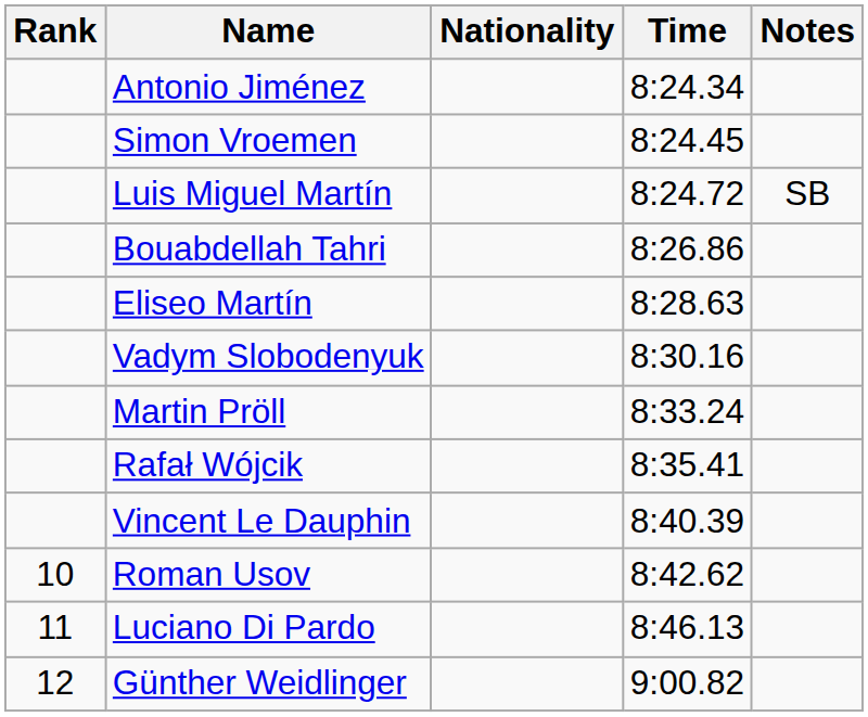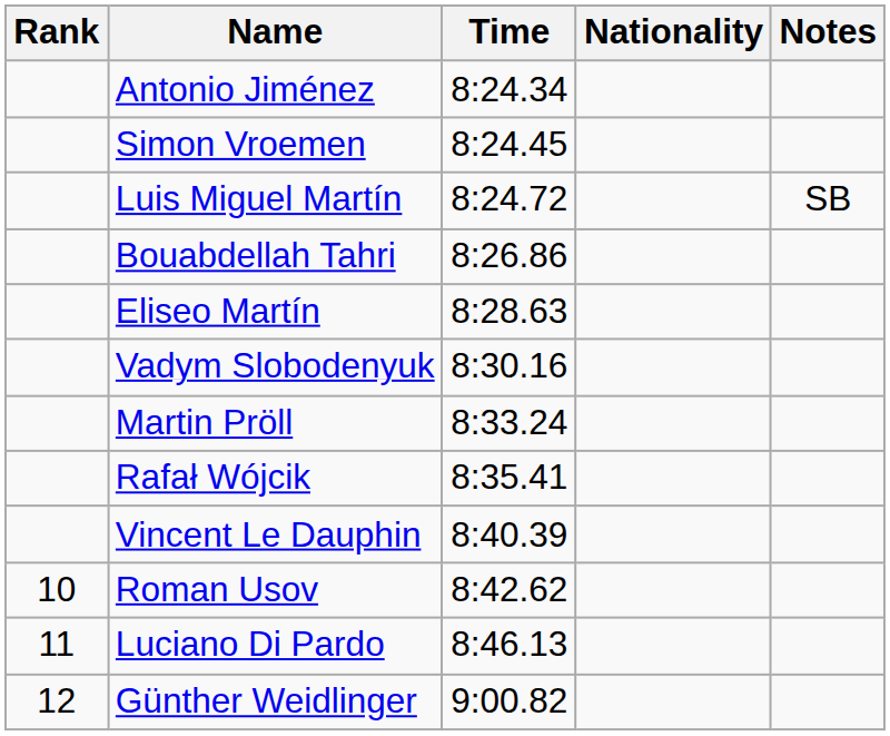columns swapped: Nationality <-> Time
